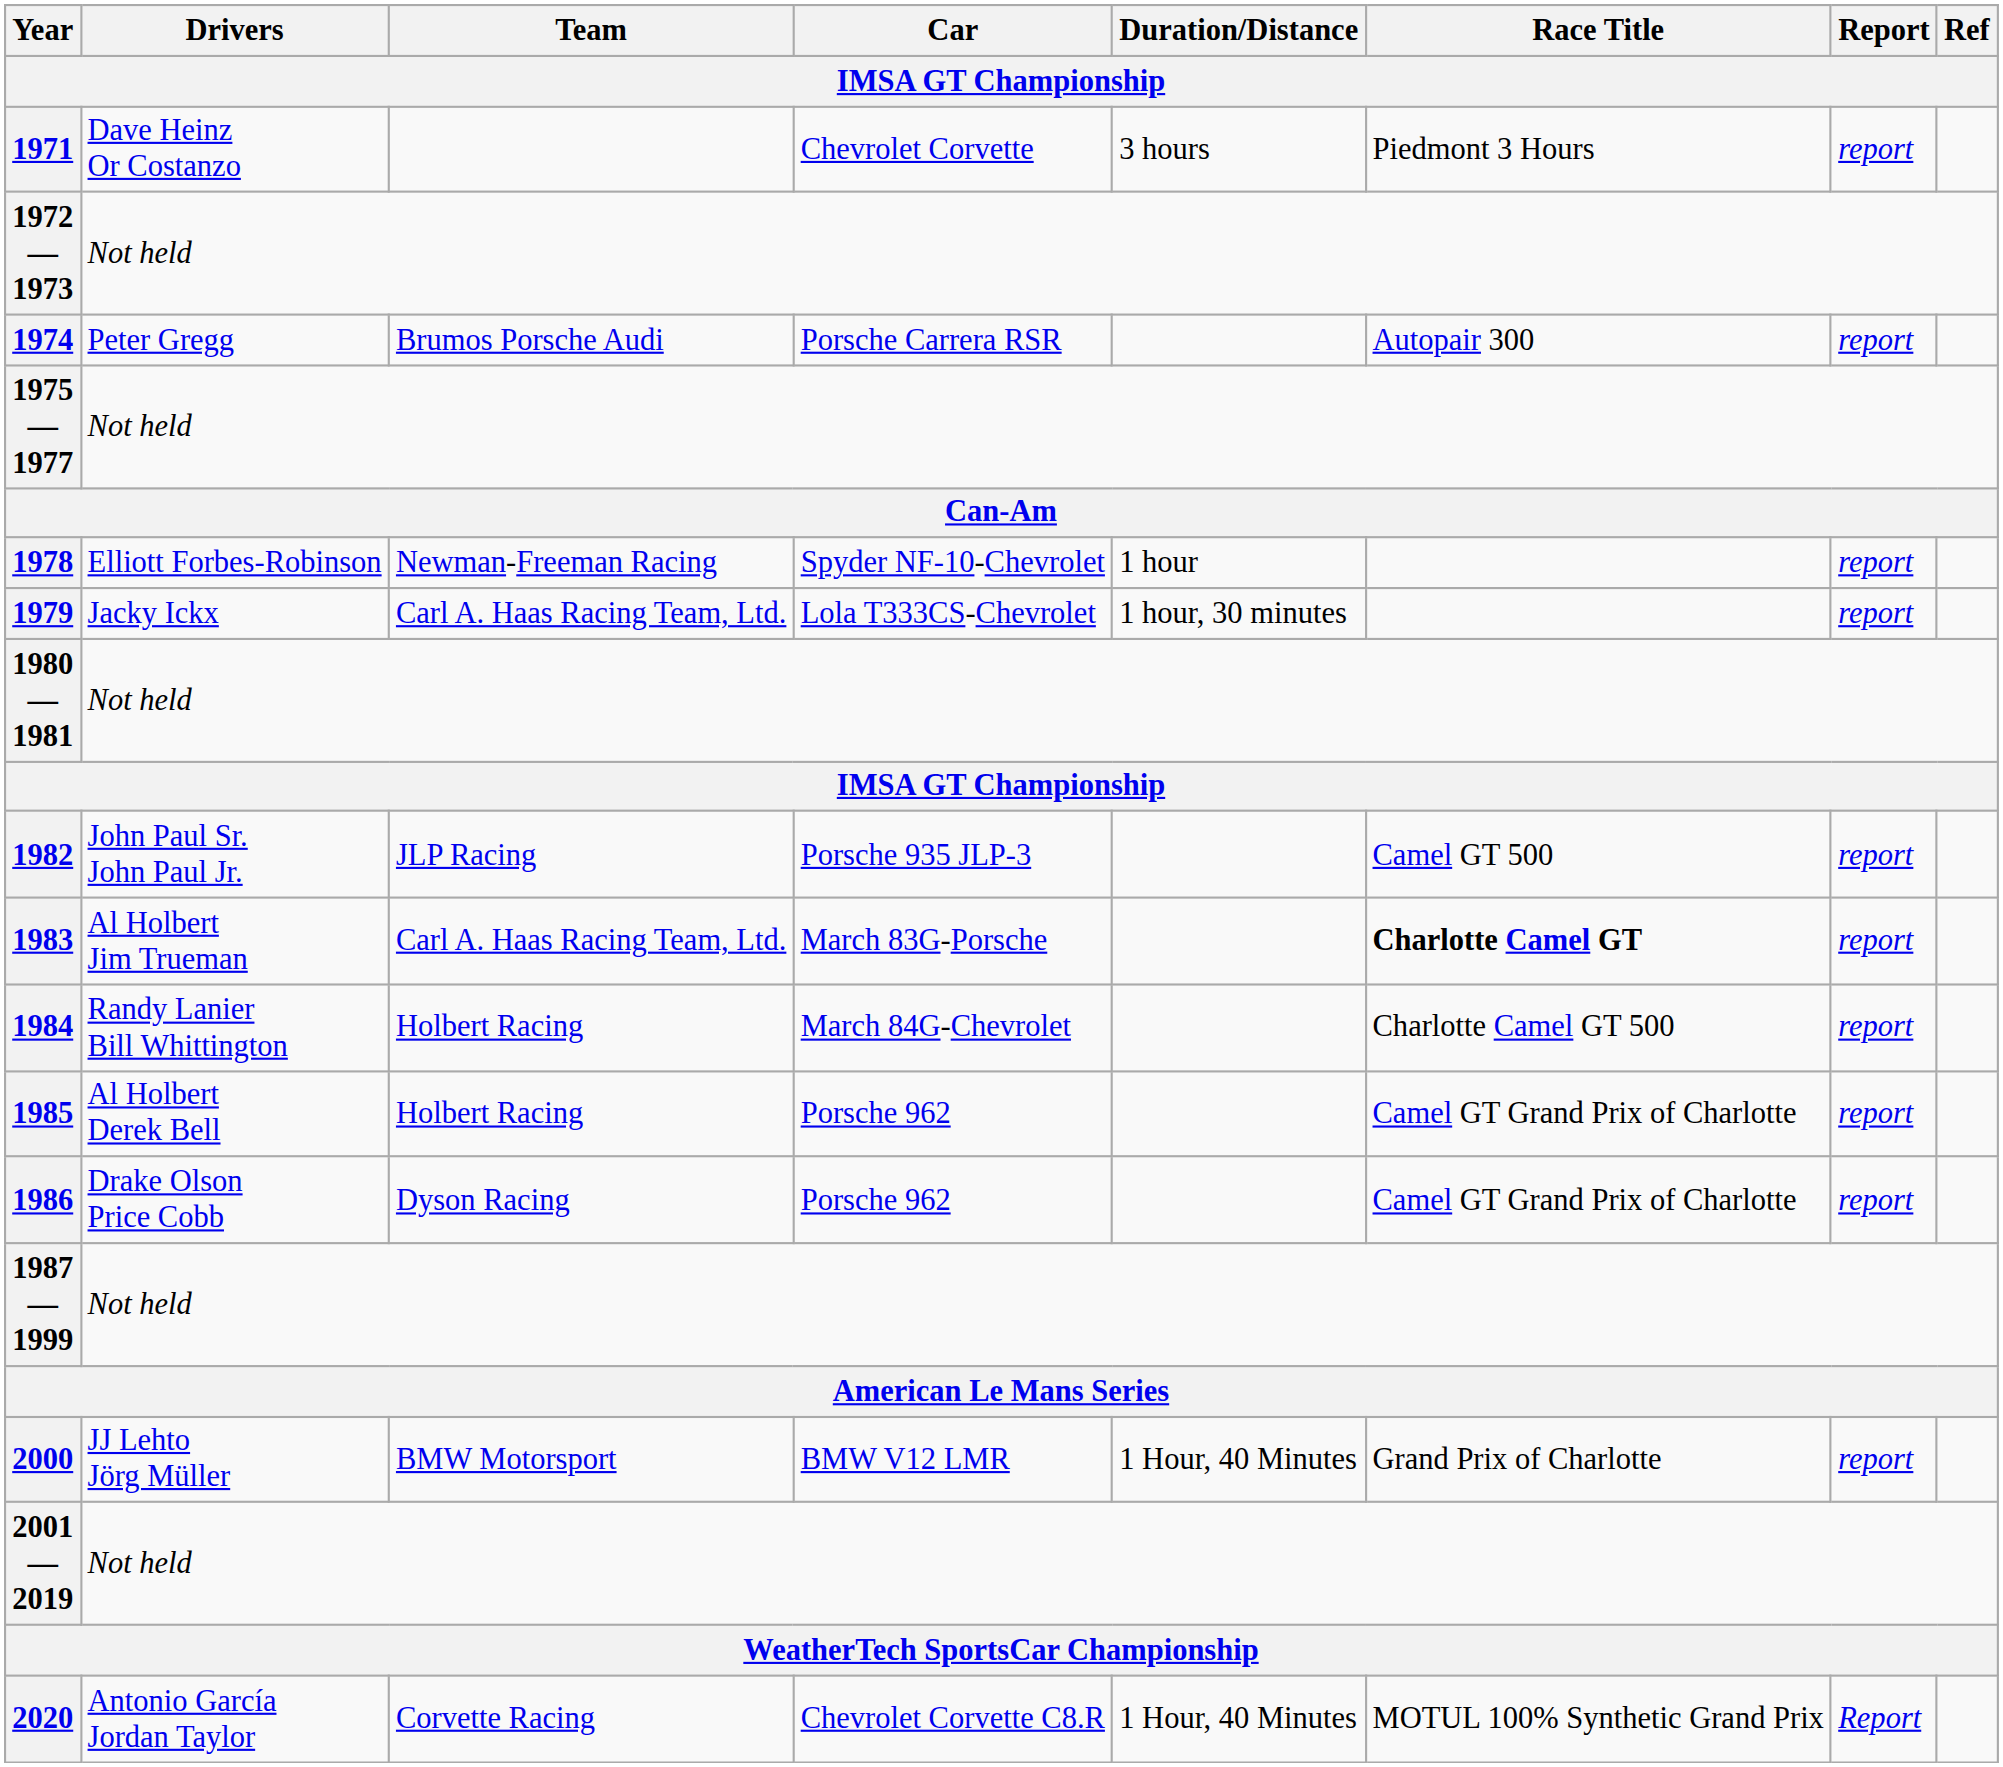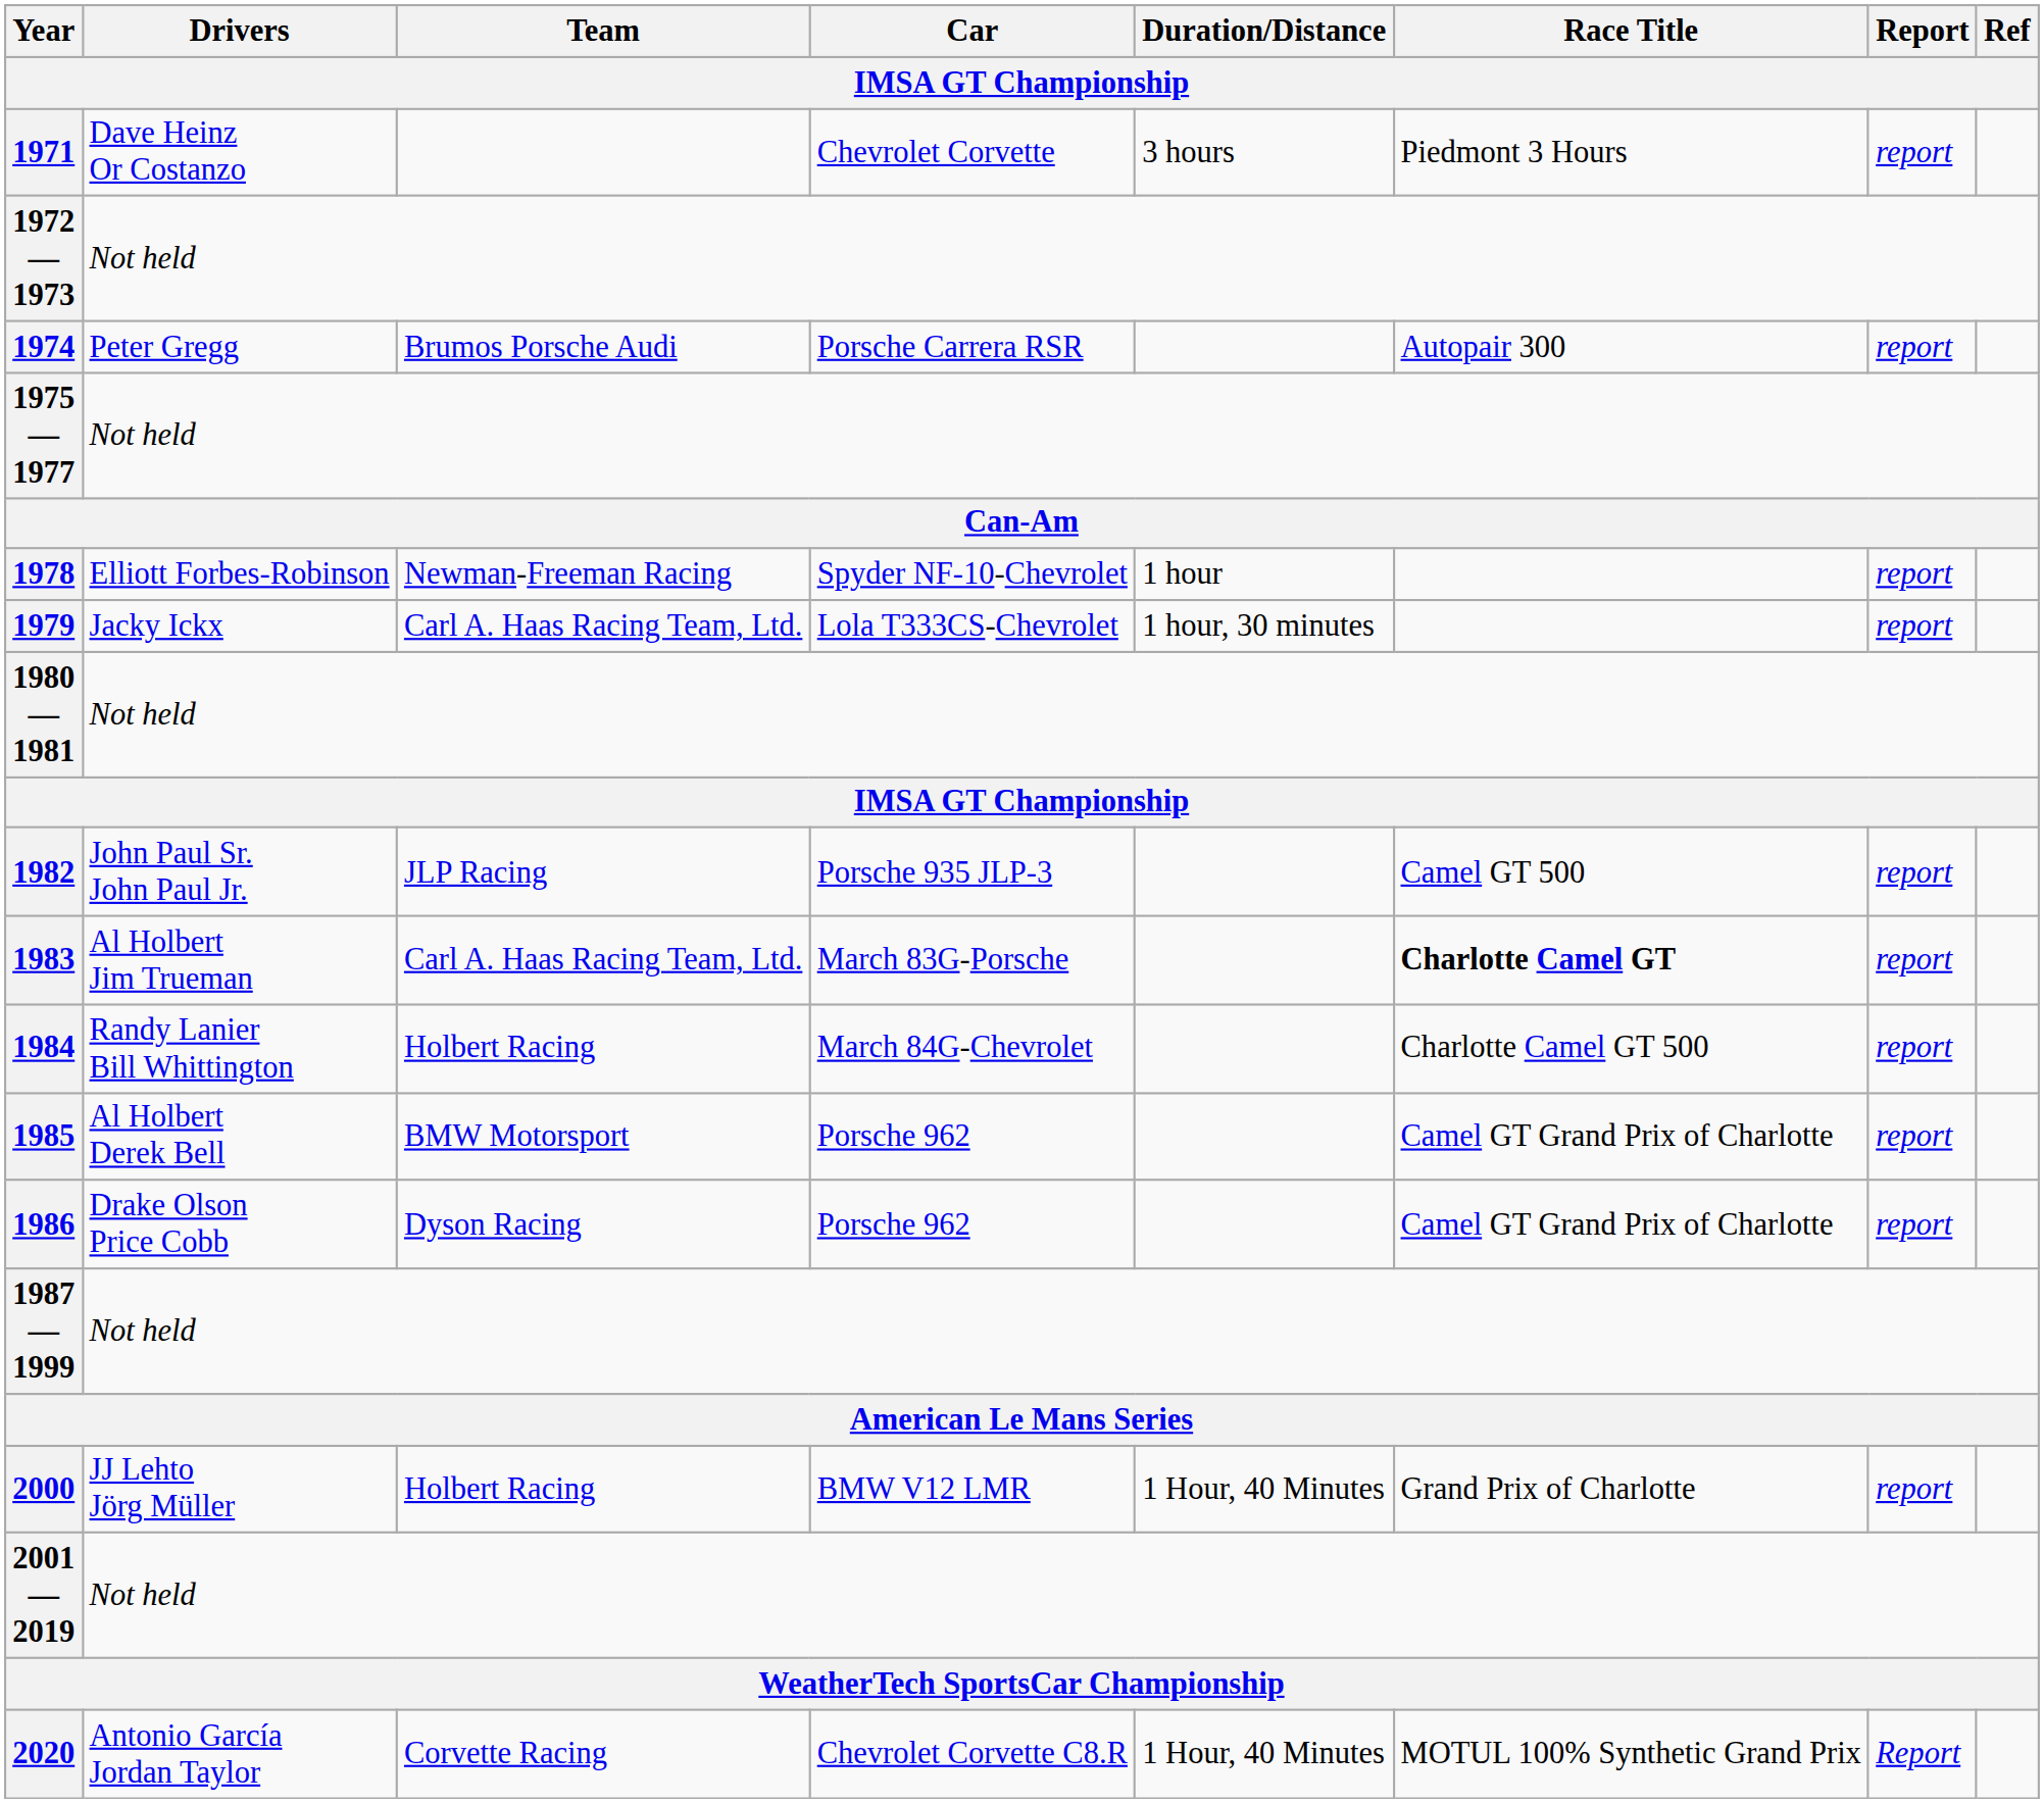1985 | Team: Holbert Racing -> BMW Motorsport
2000 | Team: BMW Motorsport -> Holbert Racing
